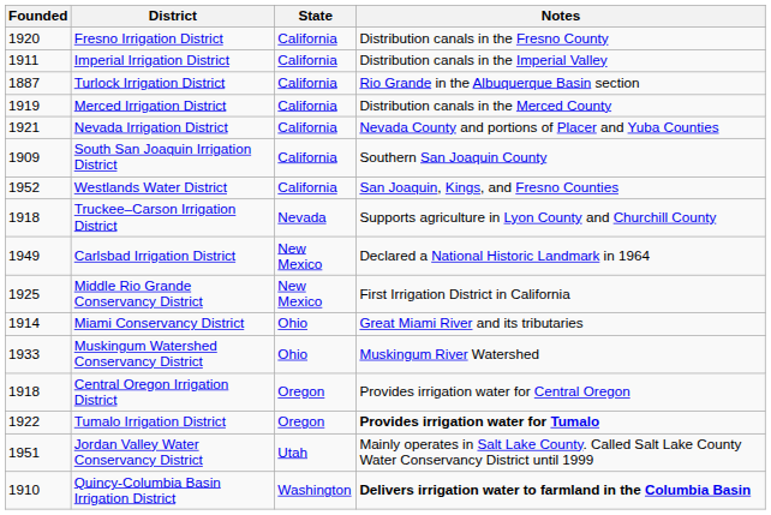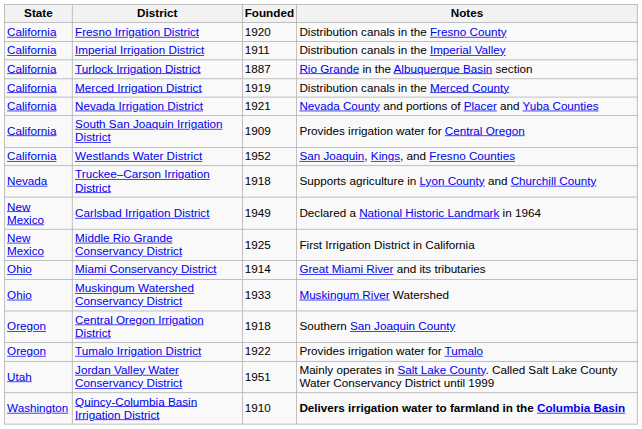columns swapped: State <-> Founded
South San Joaquin Irrigation District | Notes: Southern San Joaquin County -> Provides irrigation water for Central Oregon
Central Oregon Irrigation District | Notes: Provides irrigation water for Central Oregon -> Southern San Joaquin County
Tumalo Irrigation District | Notes: bold -> normal
